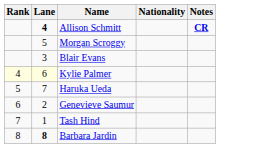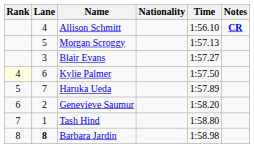+ column: Time | 1:56.10 | 1:57.13 | 1:57.27 | 1:57.50 | 1:57.89 | 1:58.20 | 1:58.80 | 1:58.98
Allison Schmitt | Lane: bold -> normal
Kylie Palmer | Lane: lightyellow background -> no background
